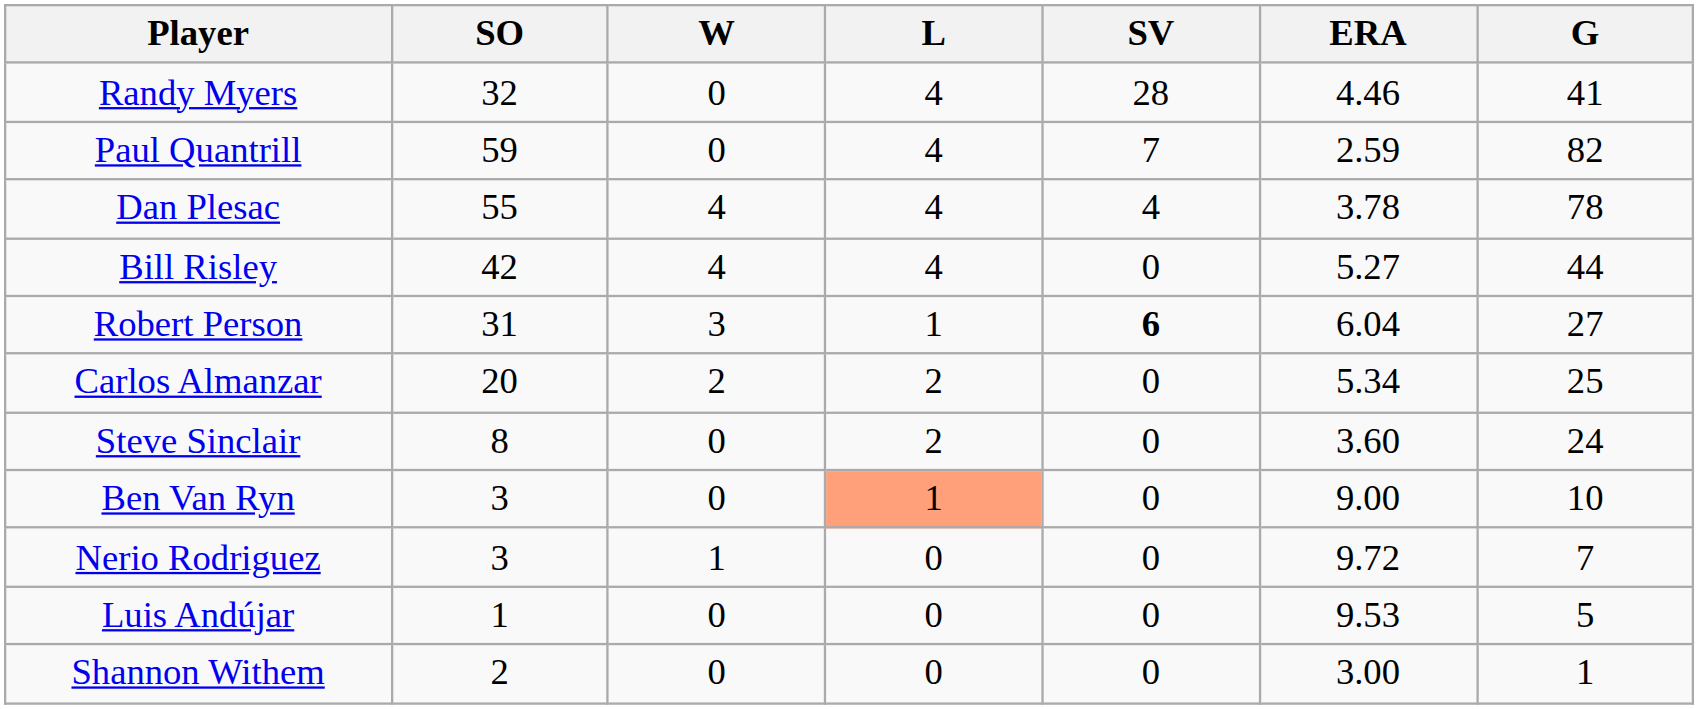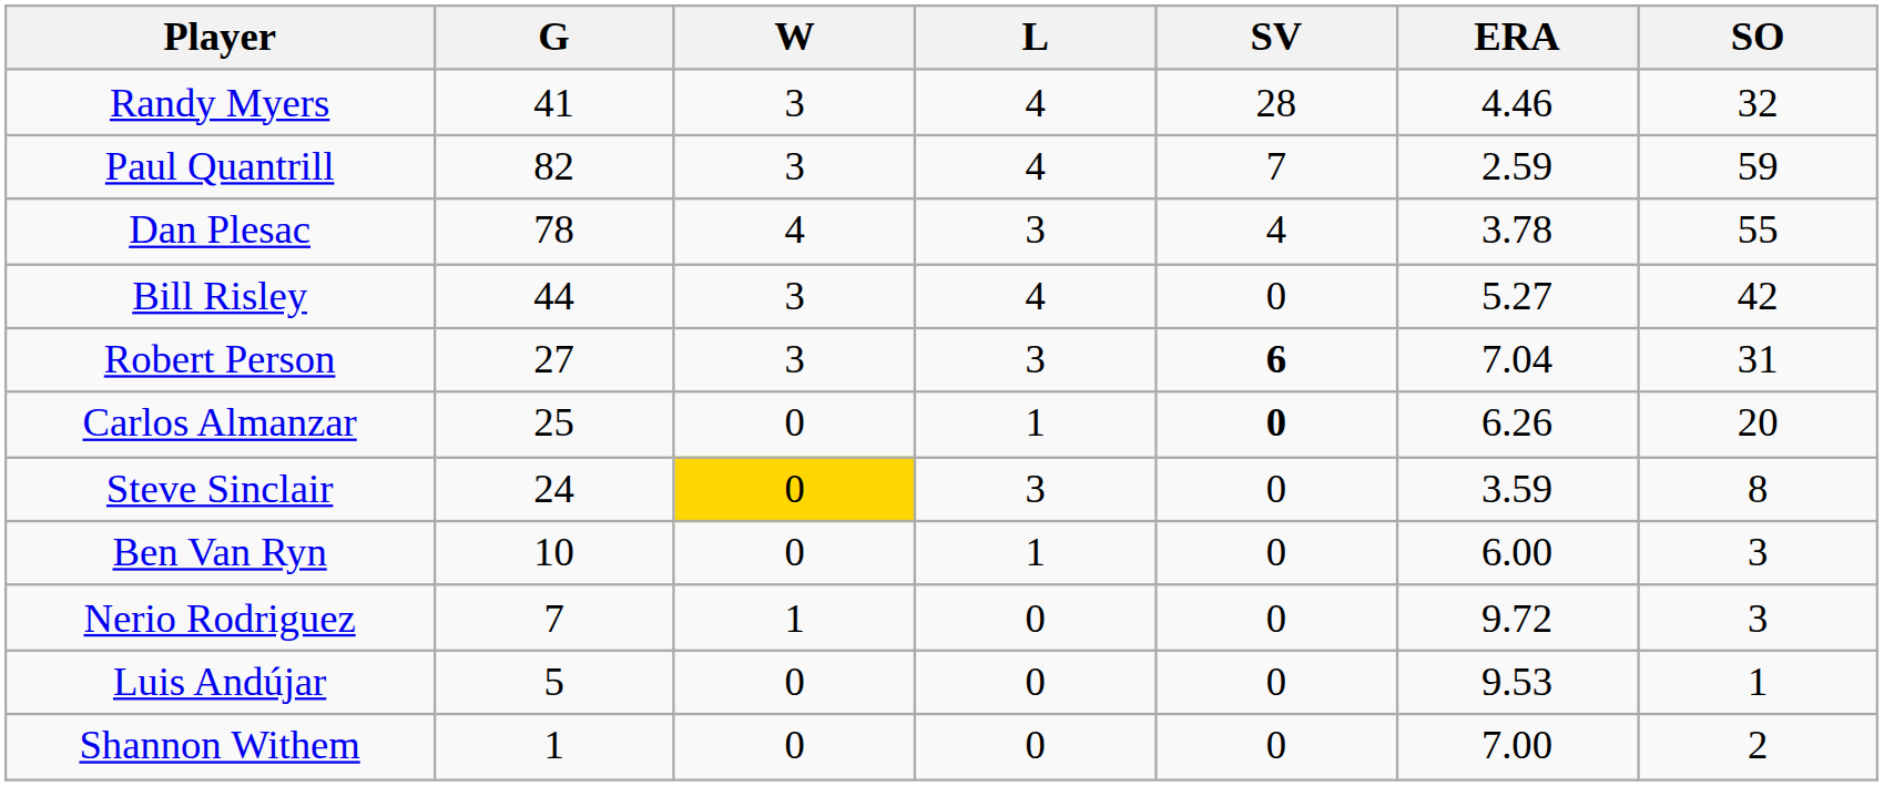columns swapped: G <-> SO
Randy Myers | W: 0 -> 3
Paul Quantrill | W: 0 -> 3
Dan Plesac | L: 4 -> 3
Bill Risley | W: 4 -> 3
Robert Person | L: 1 -> 3
Robert Person | ERA: 6.04 -> 7.04
Carlos Almanzar | W: 2 -> 0
Carlos Almanzar | L: 2 -> 1
Carlos Almanzar | SV: normal -> bold
Carlos Almanzar | ERA: 5.34 -> 6.26
Steve Sinclair | W: no background -> gold background
Steve Sinclair | L: 2 -> 3
Steve Sinclair | ERA: 3.60 -> 3.59
Ben Van Ryn | L: lightsalmon background -> no background
Ben Van Ryn | ERA: 9.00 -> 6.00
Shannon Withem | ERA: 3.00 -> 7.00
